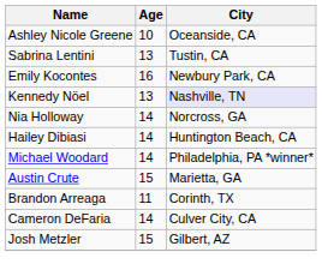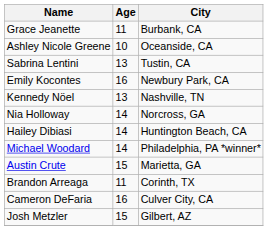+ row: Grace Jeanette | 11 | Burbank, CA
Kennedy Nöel | City: lavender background -> no background
Cameron DeFaria | Age: 14 -> 16
